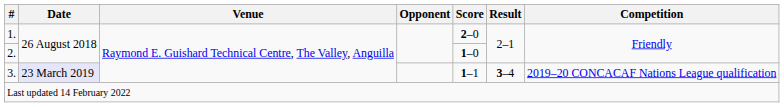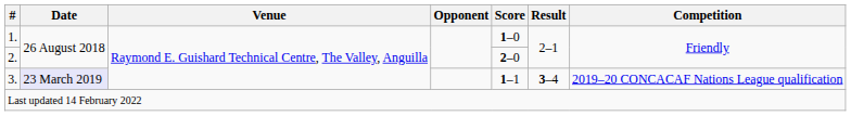1. | Score: 2–0 -> 1–0
2. | Score: 1–0 -> 2–0
